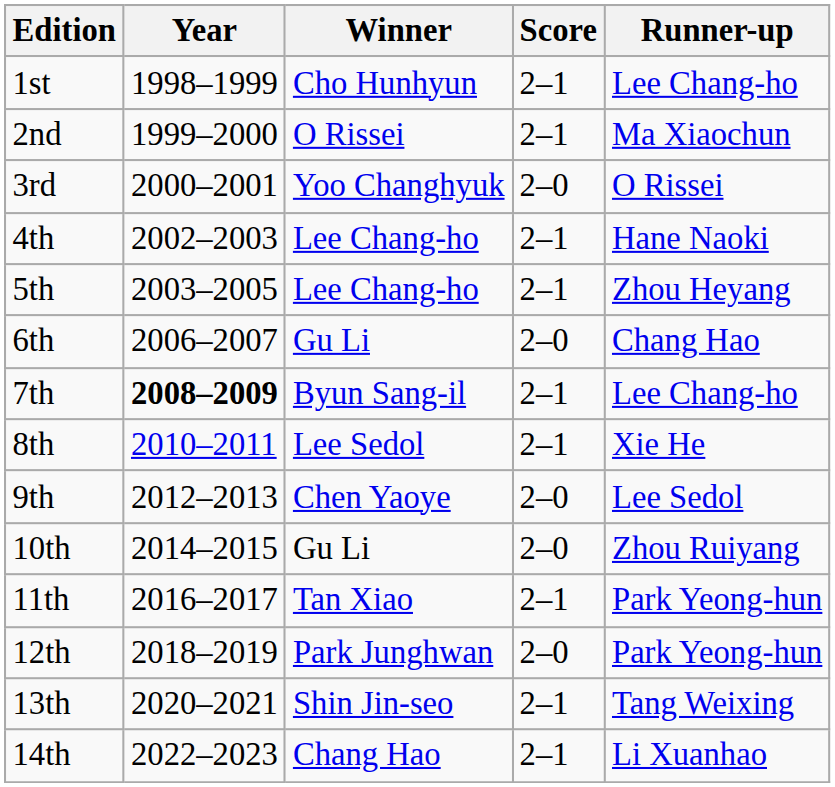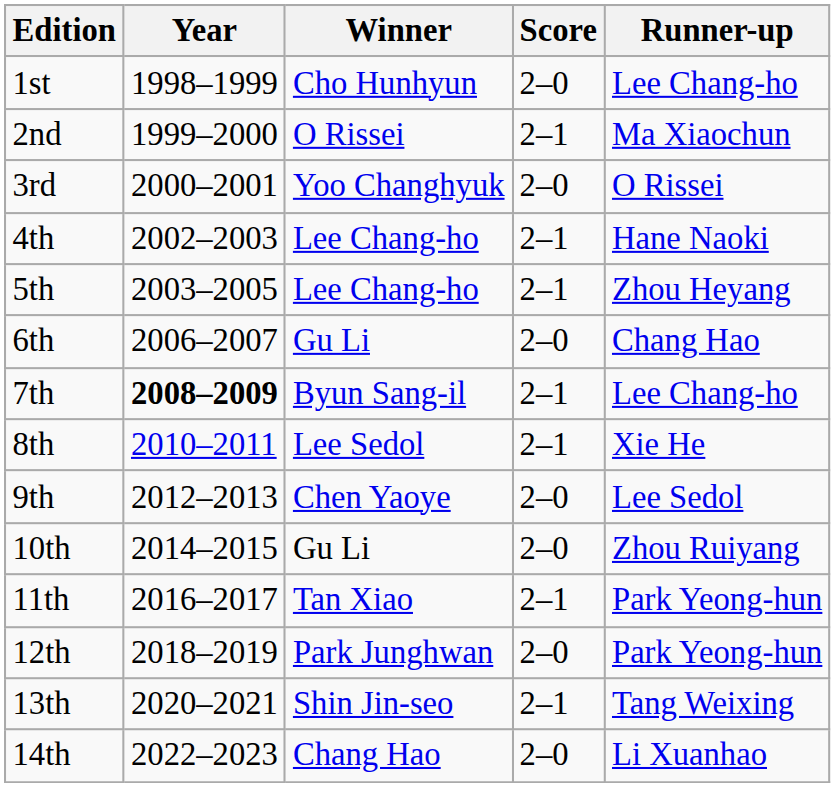1st | Score: 2–1 -> 2–0
14th | Score: 2–1 -> 2–0
